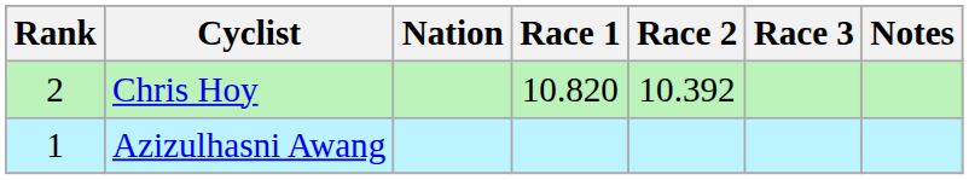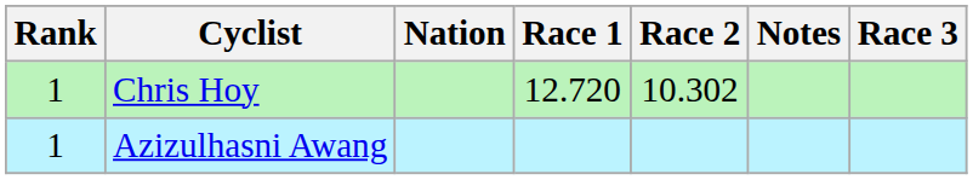columns swapped: Race 3 <-> Notes
Chris Hoy | Rank: 2 -> 1
Chris Hoy | Race 1: 10.820 -> 12.720
Chris Hoy | Race 2: 10.392 -> 10.302
